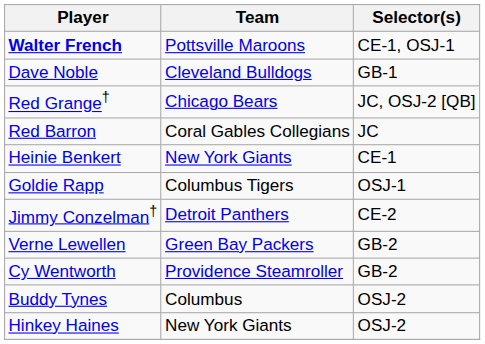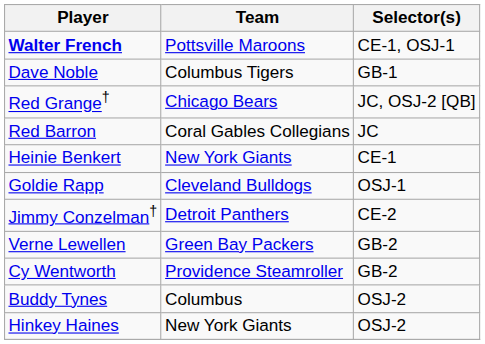Dave Noble | Team: Cleveland Bulldogs -> Columbus Tigers
Goldie Rapp | Team: Columbus Tigers -> Cleveland Bulldogs
